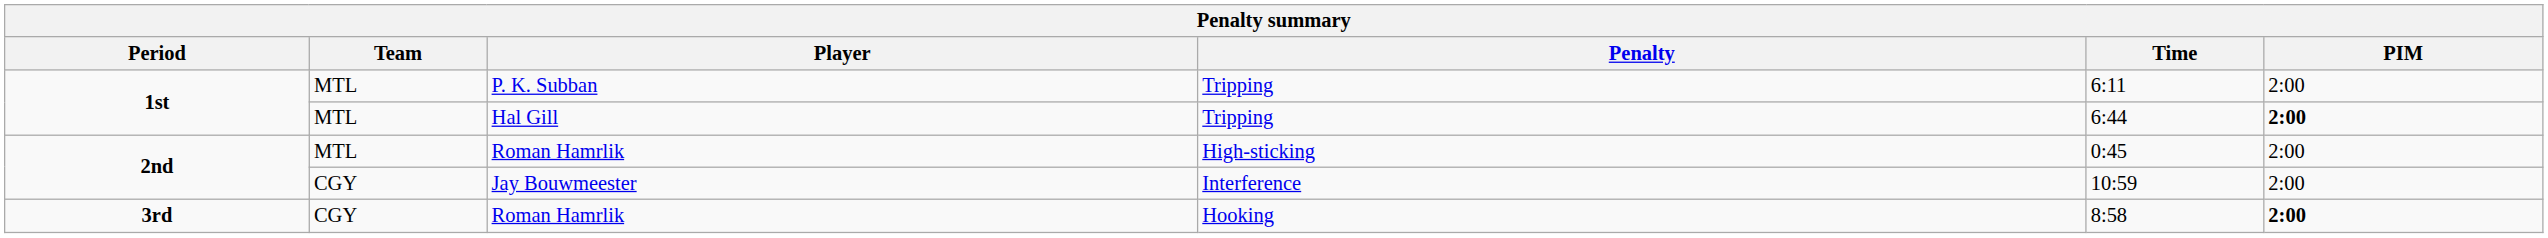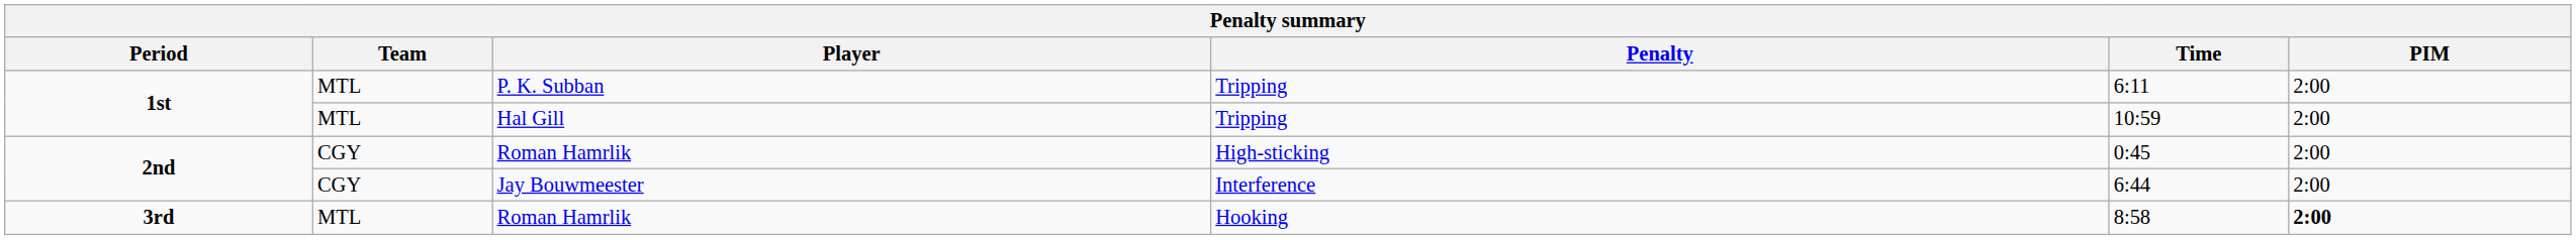Hal Gill | Time: 6:44 -> 10:59
Hal Gill | PIM: bold -> normal
Roman Hamrlik / High-sticking | Team: MTL -> CGY
Jay Bouwmeester | Time: 10:59 -> 6:44
Roman Hamrlik / Hooking | Team: CGY -> MTL
